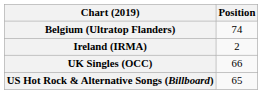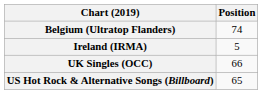Ireland (IRMA) | Position: 2 -> 5
